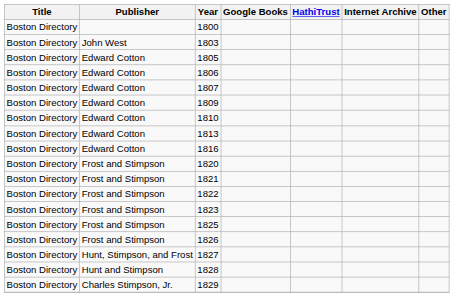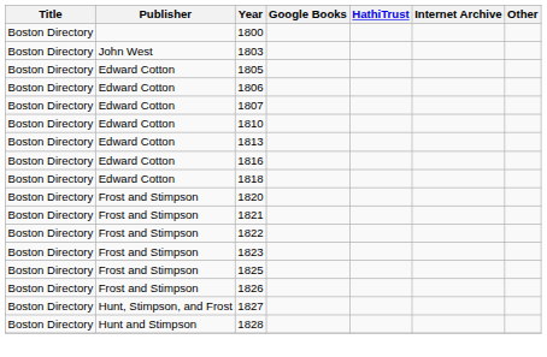- row: Boston Directory | Edward Cotton | 1809
+ row: Boston Directory | Edward Cotton | 1818
- row: Boston Directory | Charles Stimpson, Jr. | 1829
